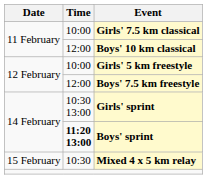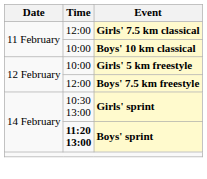Girls' 7.5 km classical | Time: 10:00 -> 12:00
Boys' 10 km classical | Time: 12:00 -> 10:00
- row: 15 February | 10:30 | Mixed 4 x 5 km relay
